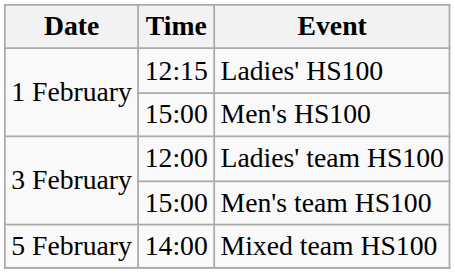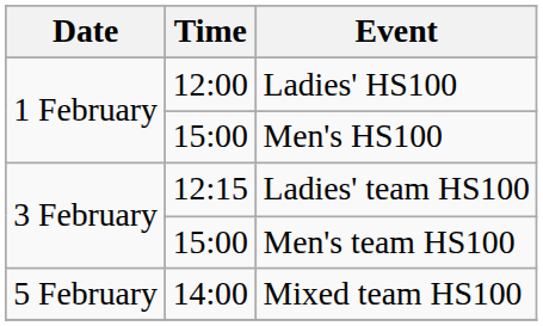Ladies' HS100 | Time: 12:15 -> 12:00
Ladies' team HS100 | Time: 12:00 -> 12:15
